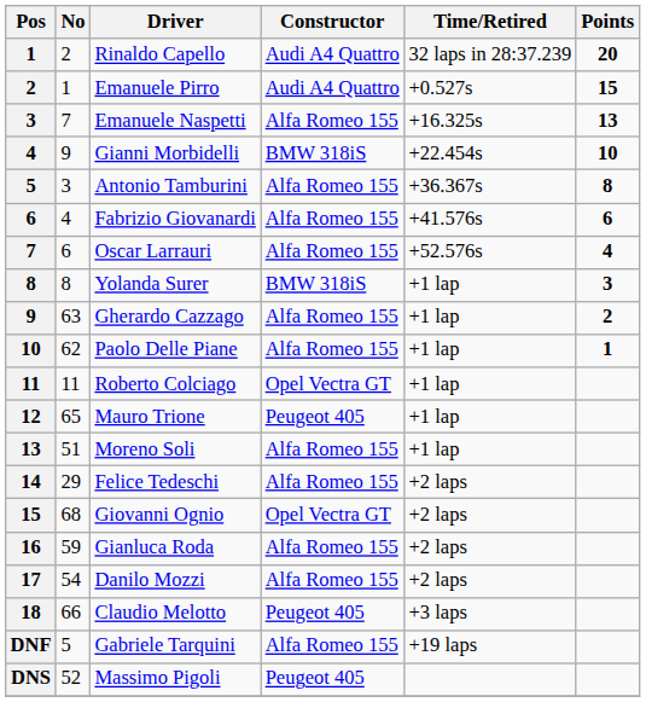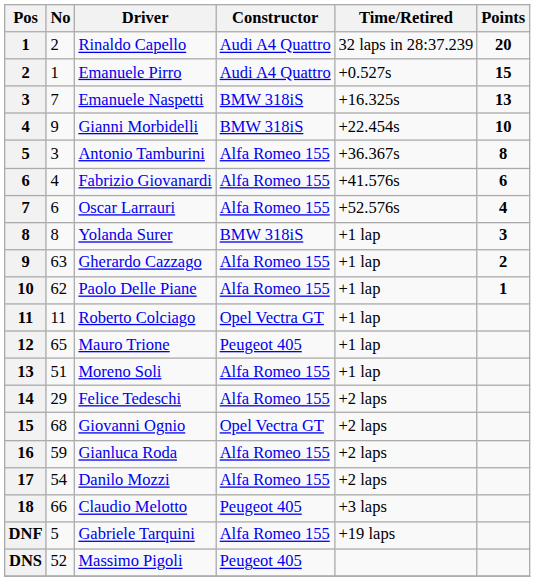Emanuele Naspetti | Constructor: Alfa Romeo 155 -> BMW 318iS
